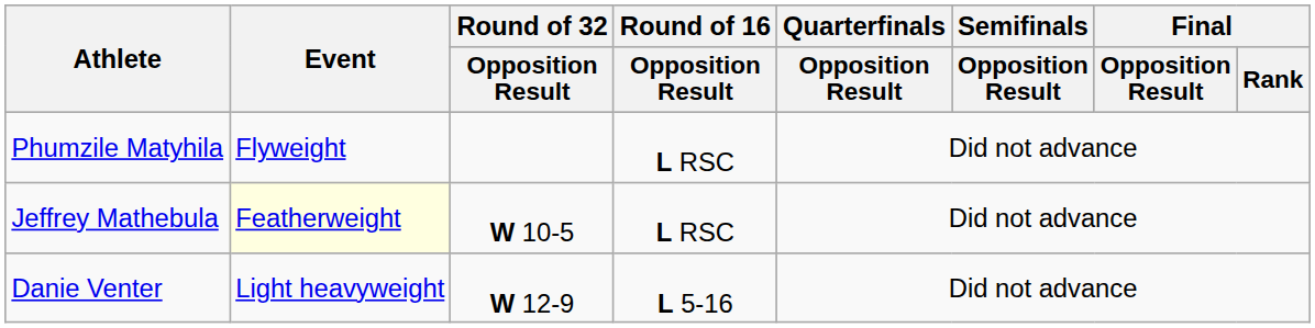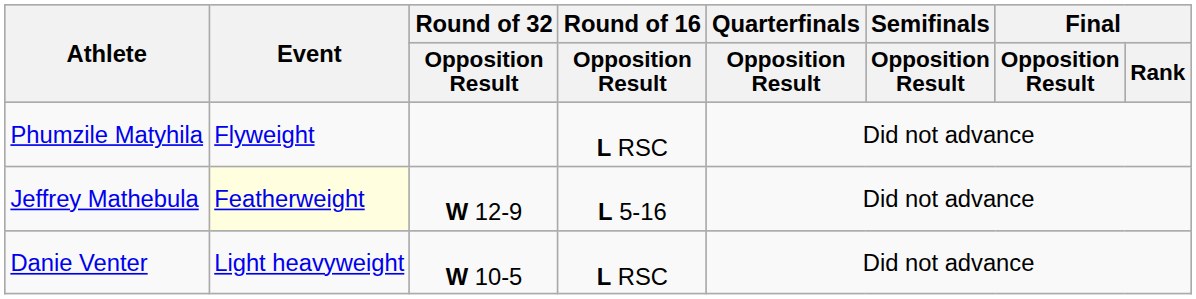Jeffrey Mathebula | Round of 32 / Opposition Result: W 10-5 -> W 12-9
Jeffrey Mathebula | Round of 16 / Opposition Result: L RSC -> L 5-16
Danie Venter | Round of 32 / Opposition Result: W 12-9 -> W 10-5
Danie Venter | Round of 16 / Opposition Result: L 5-16 -> L RSC
